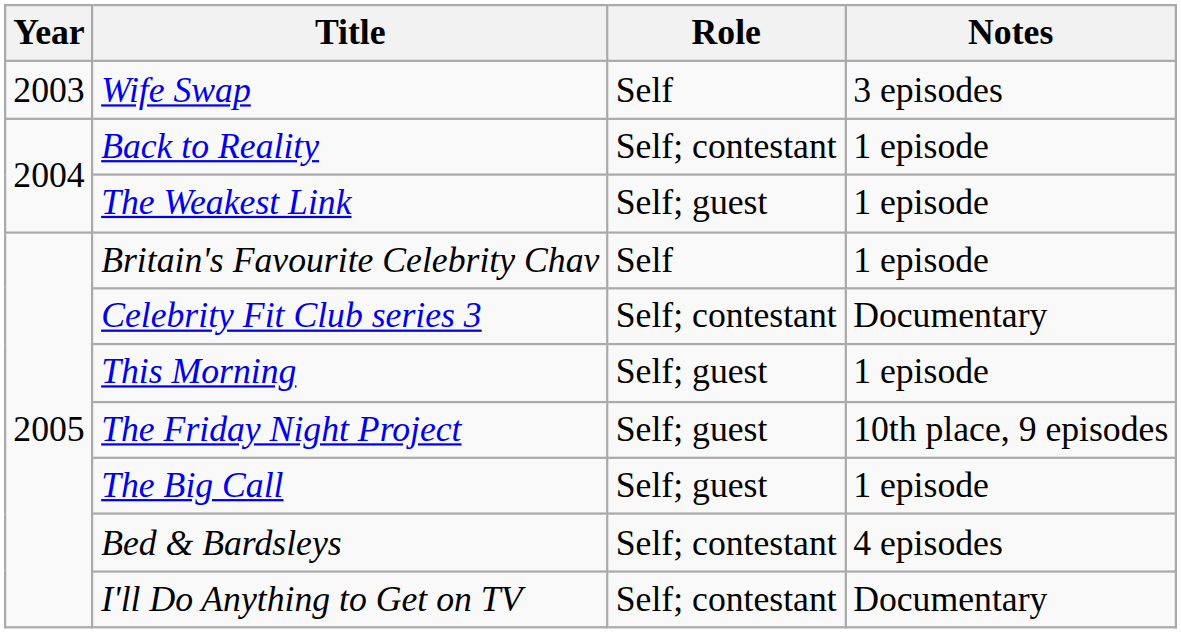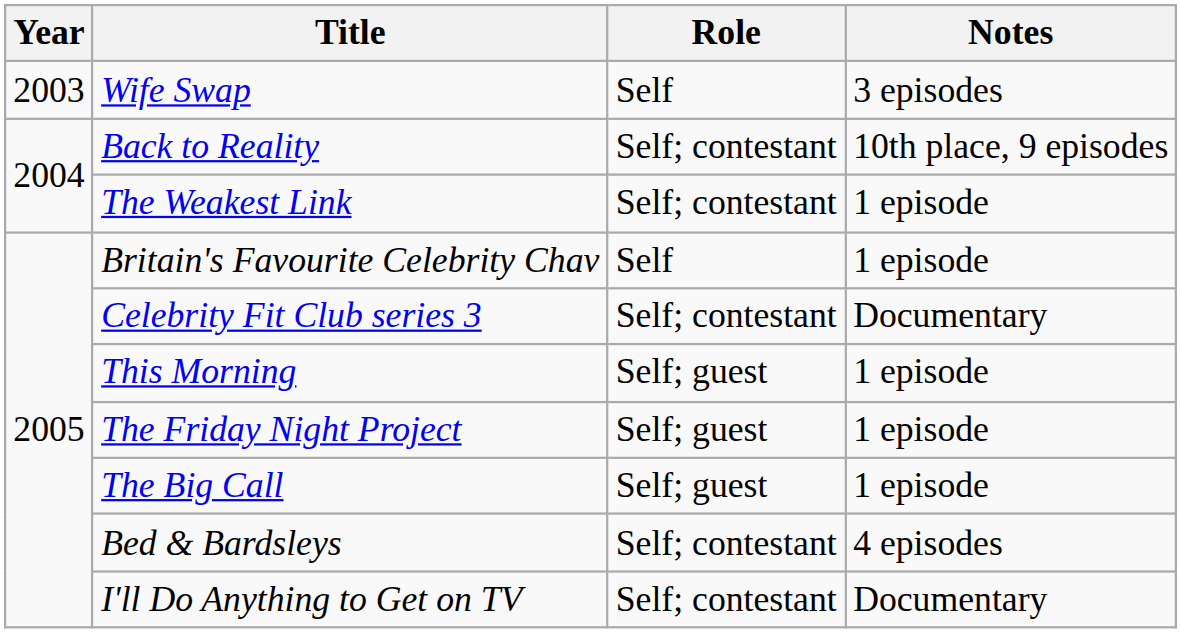Back to Reality | Notes: 1 episode -> 10th place, 9 episodes
The Weakest Link | Role: Self; guest -> Self; contestant
The Friday Night Project | Notes: 10th place, 9 episodes -> 1 episode
